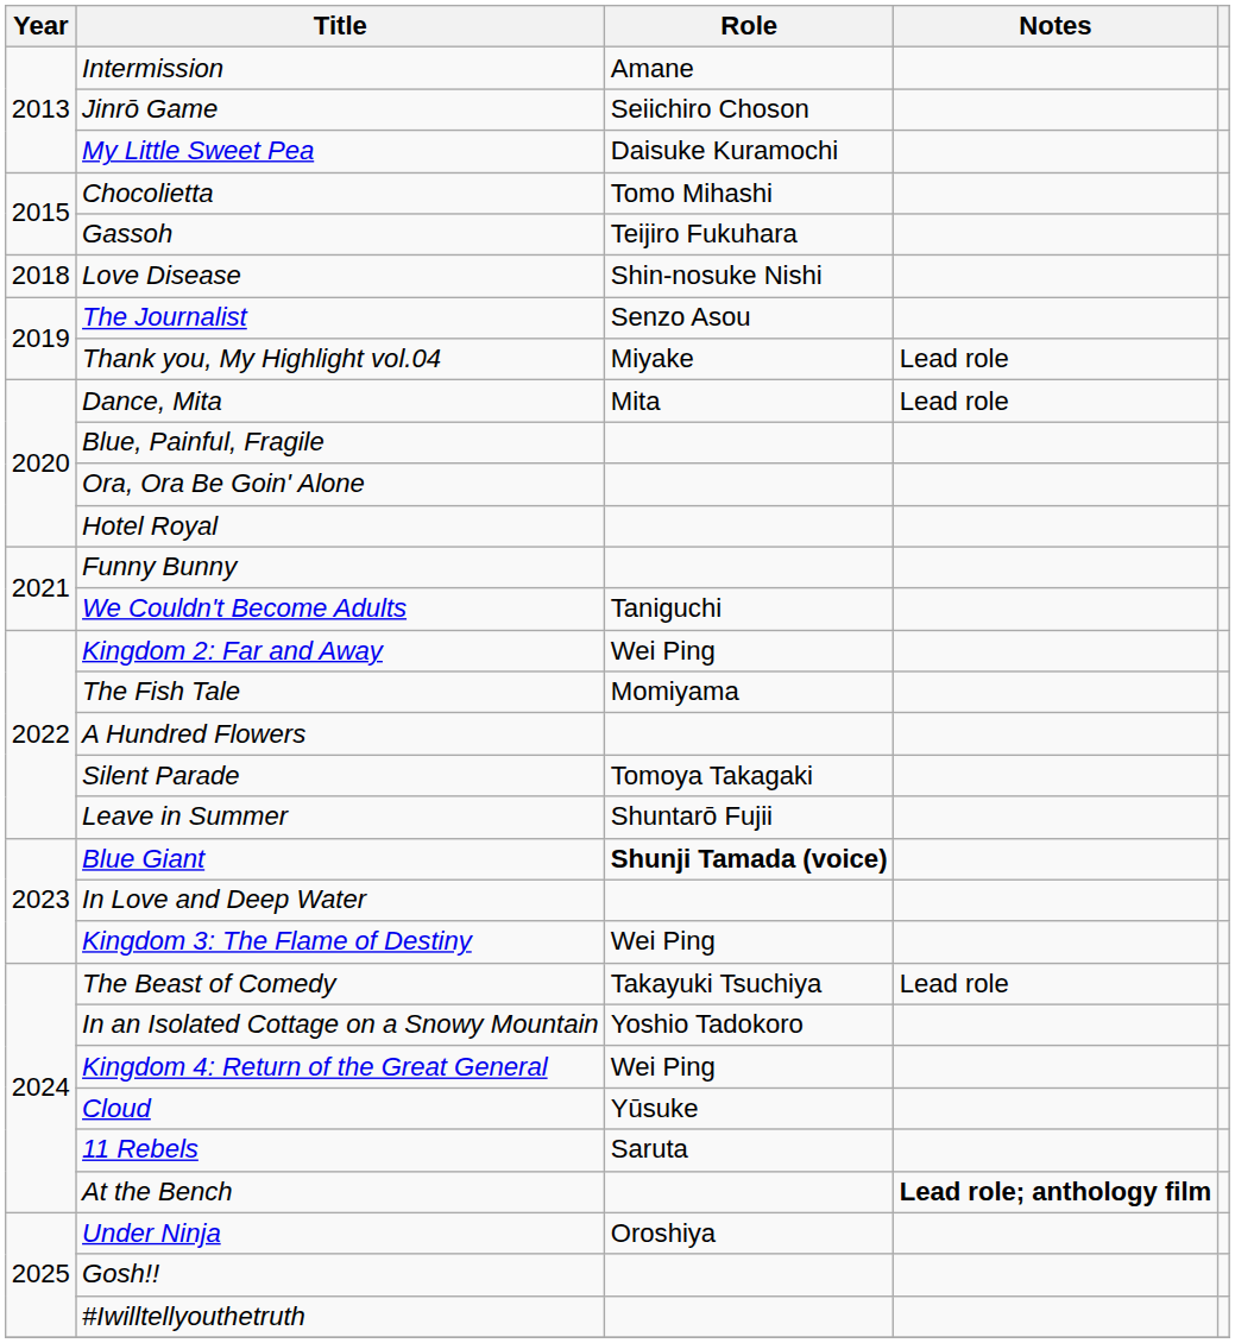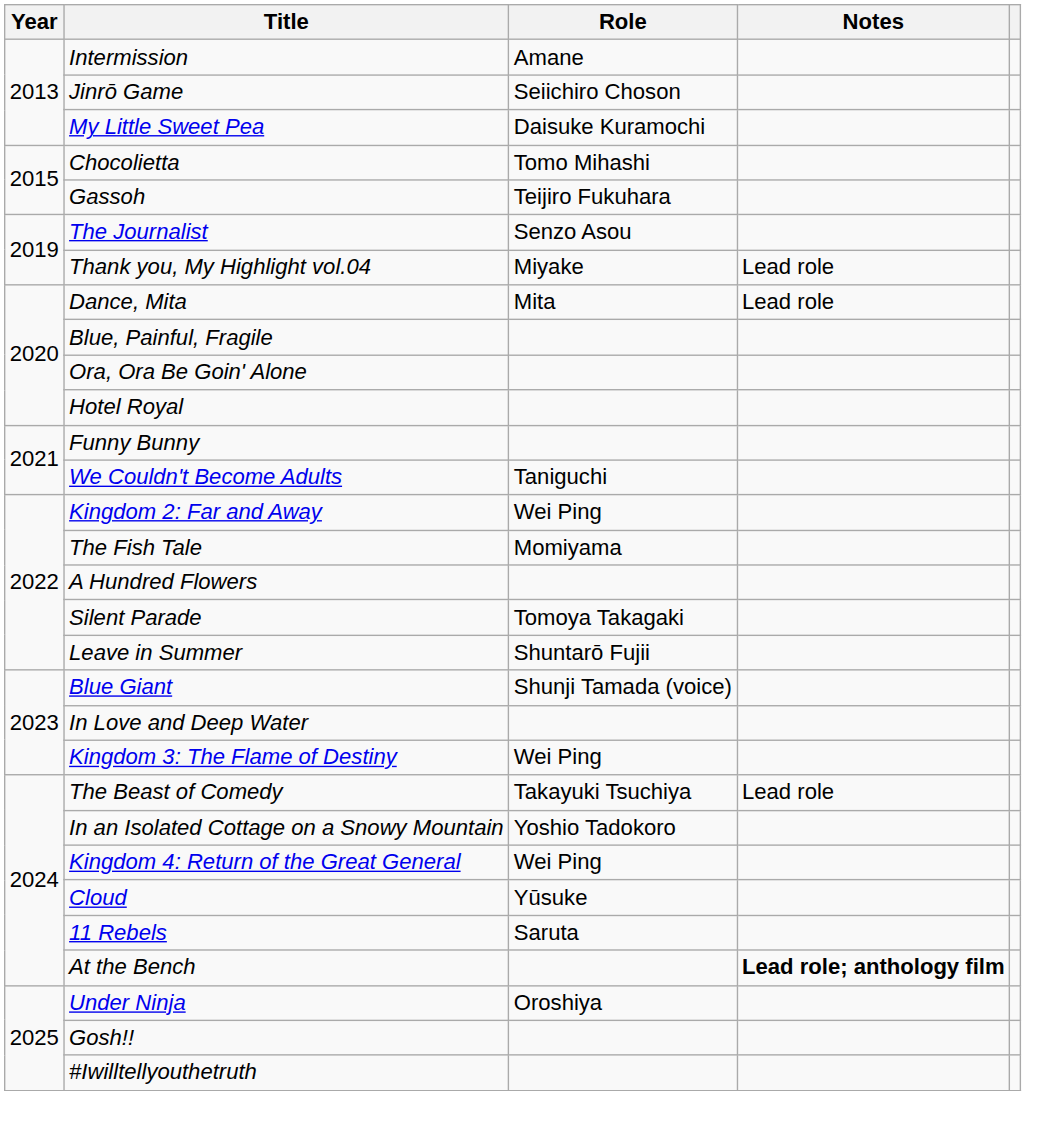- row: 2018 | Love Disease | Shin-nosuke Nishi
Blue Giant | Role: bold -> normal
